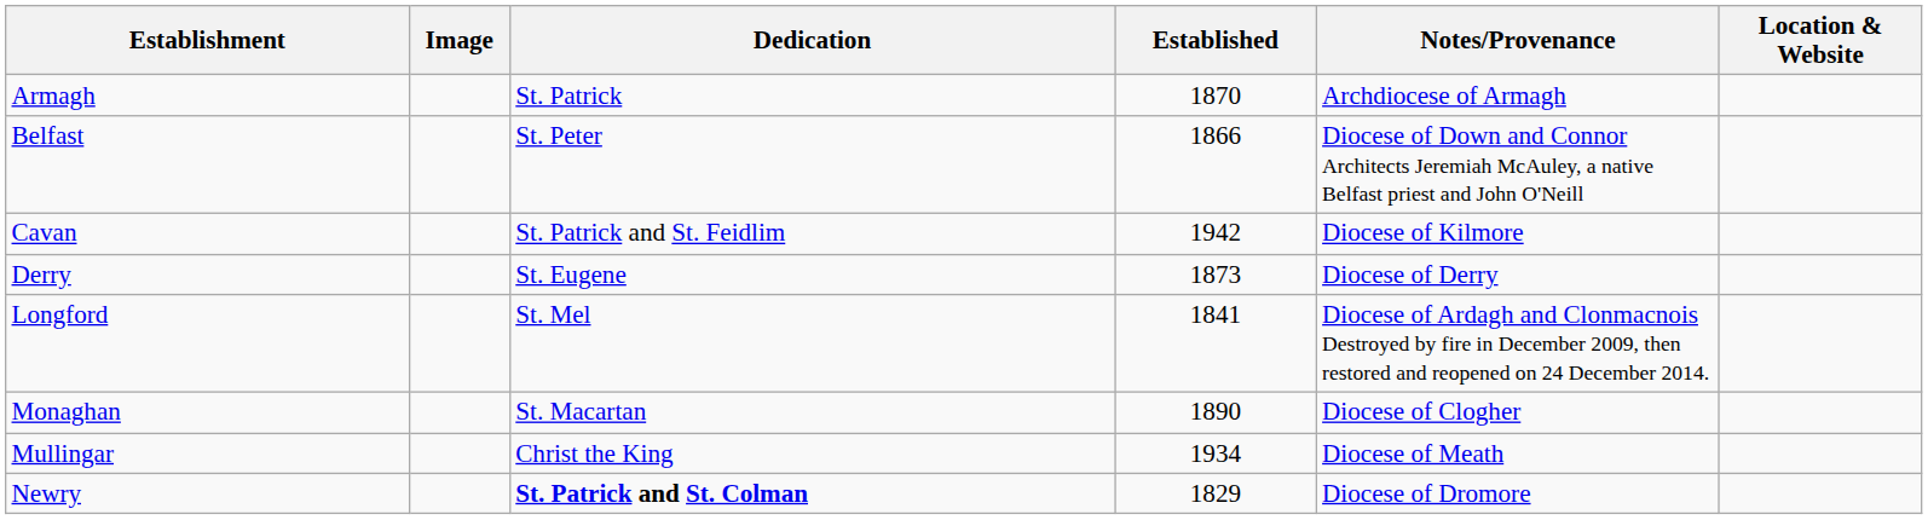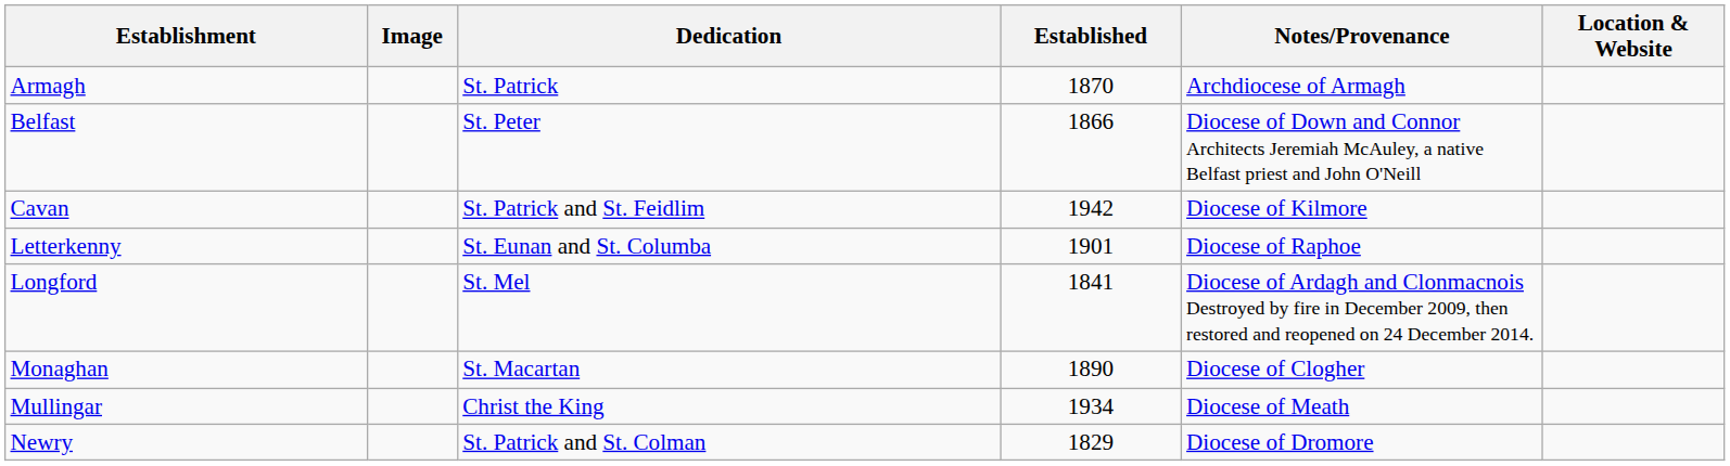- row: Derry | St. Eugene | 1873 | Diocese of Derry
+ row: Letterkenny | St. Eunan and St. Columba | 1901 | Diocese of Raphoe
Newry | Dedication: bold -> normal
